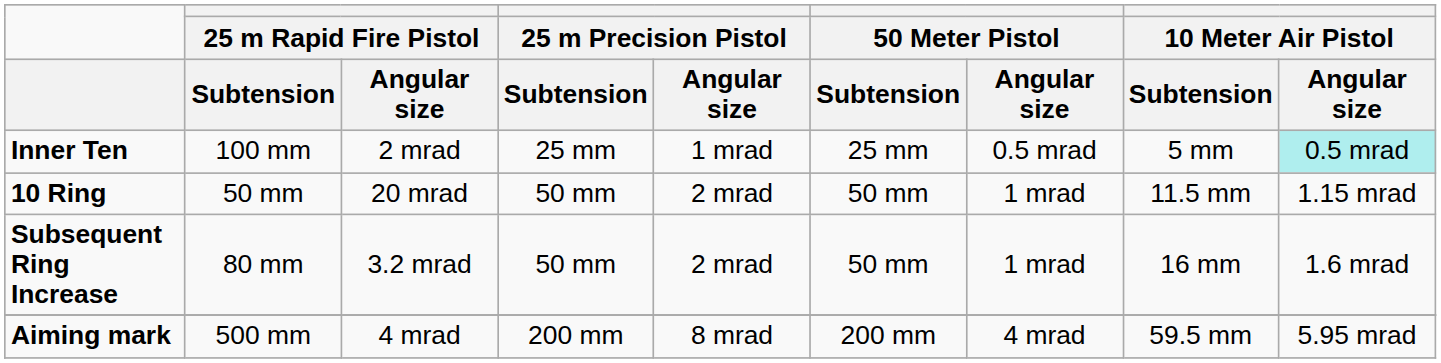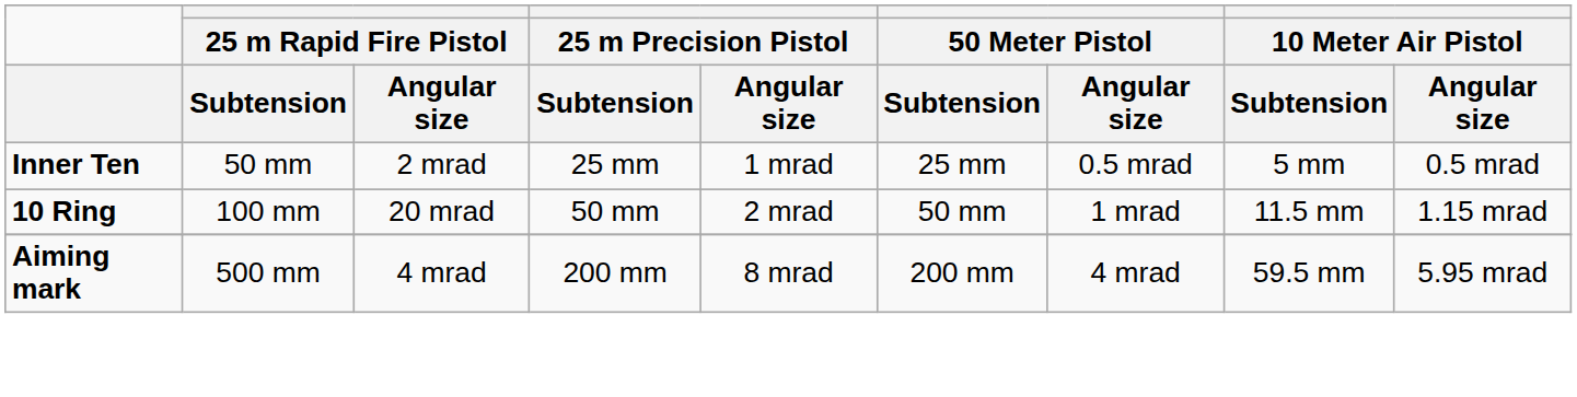Inner Ten | column 2: 100 mm -> 50 mm
Inner Ten | column 9: paleturquoise background -> no background
10 Ring | column 2: 50 mm -> 100 mm
- row: Subsequent Ring Increase | 80 mm | 3.2 mrad | 50 mm | 2 mrad | 50 mm | 1 mrad | 16 mm | 1.6 mrad
